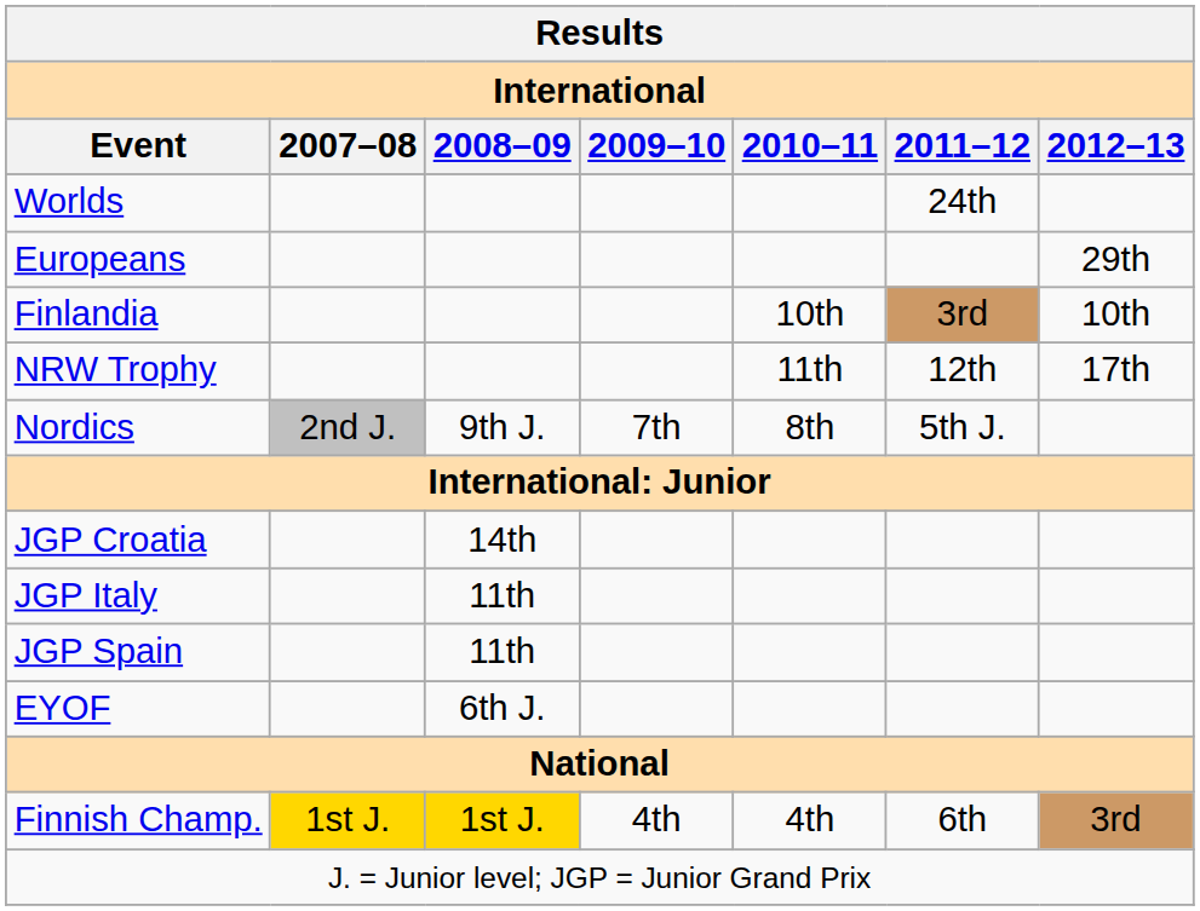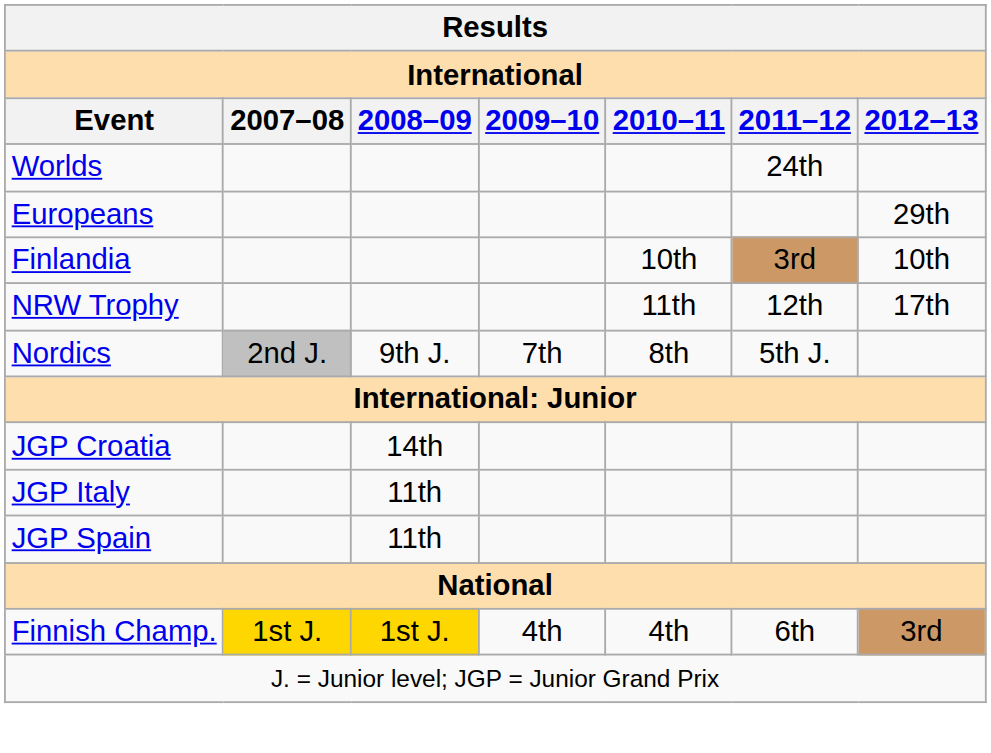- row: EYOF | 6th J.
